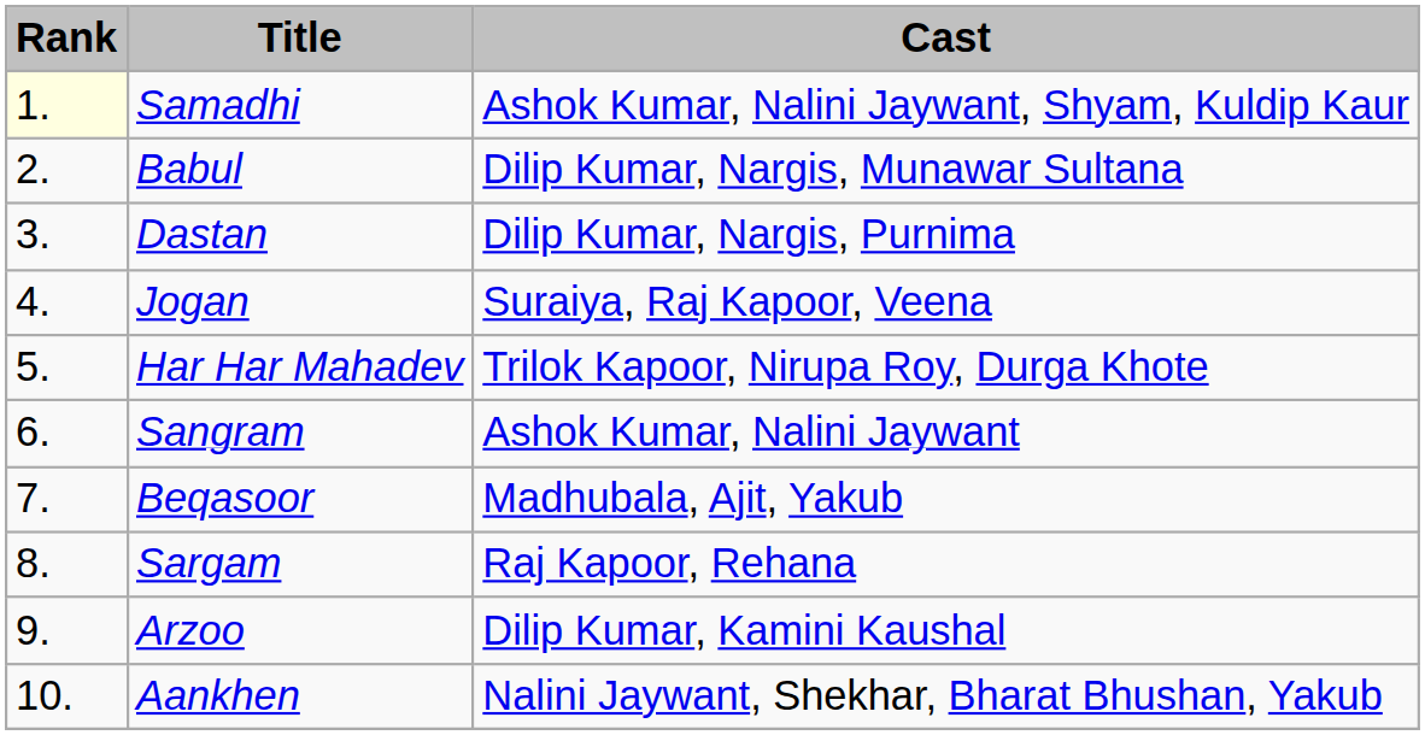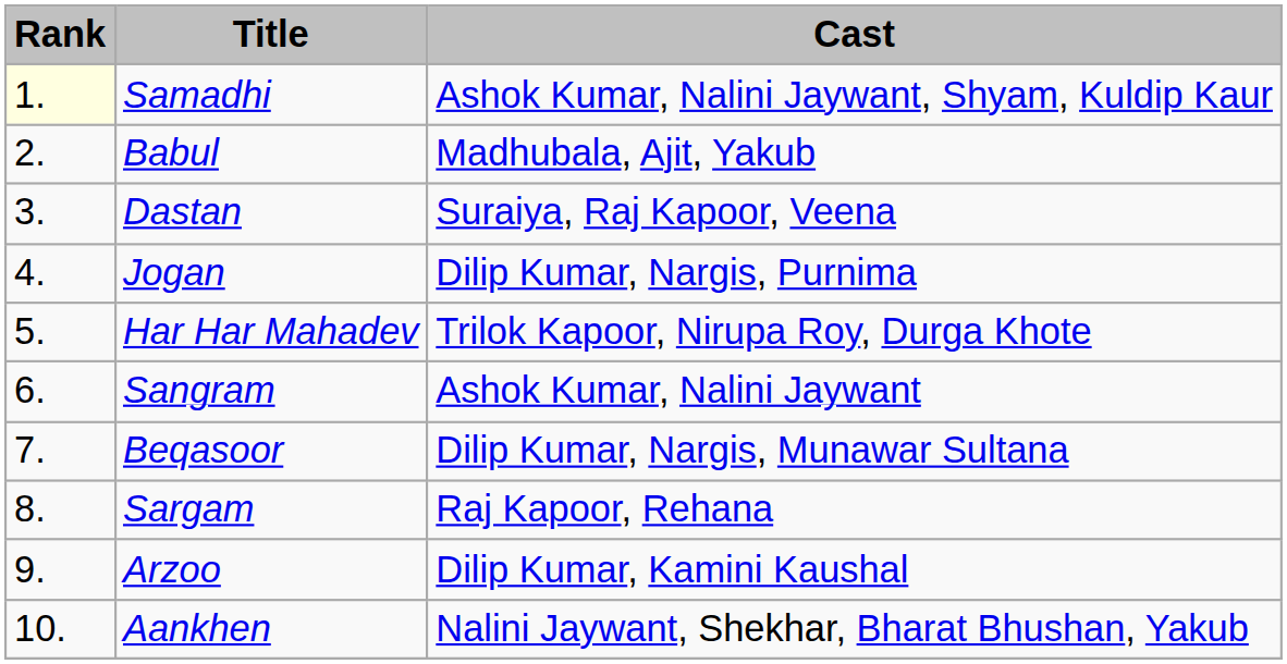Babul | Cast: Dilip Kumar, Nargis, Munawar Sultana -> Madhubala, Ajit, Yakub
Dastan | Cast: Dilip Kumar, Nargis, Purnima -> Suraiya, Raj Kapoor, Veena
Jogan | Cast: Suraiya, Raj Kapoor, Veena -> Dilip Kumar, Nargis, Purnima
Beqasoor | Cast: Madhubala, Ajit, Yakub -> Dilip Kumar, Nargis, Munawar Sultana
